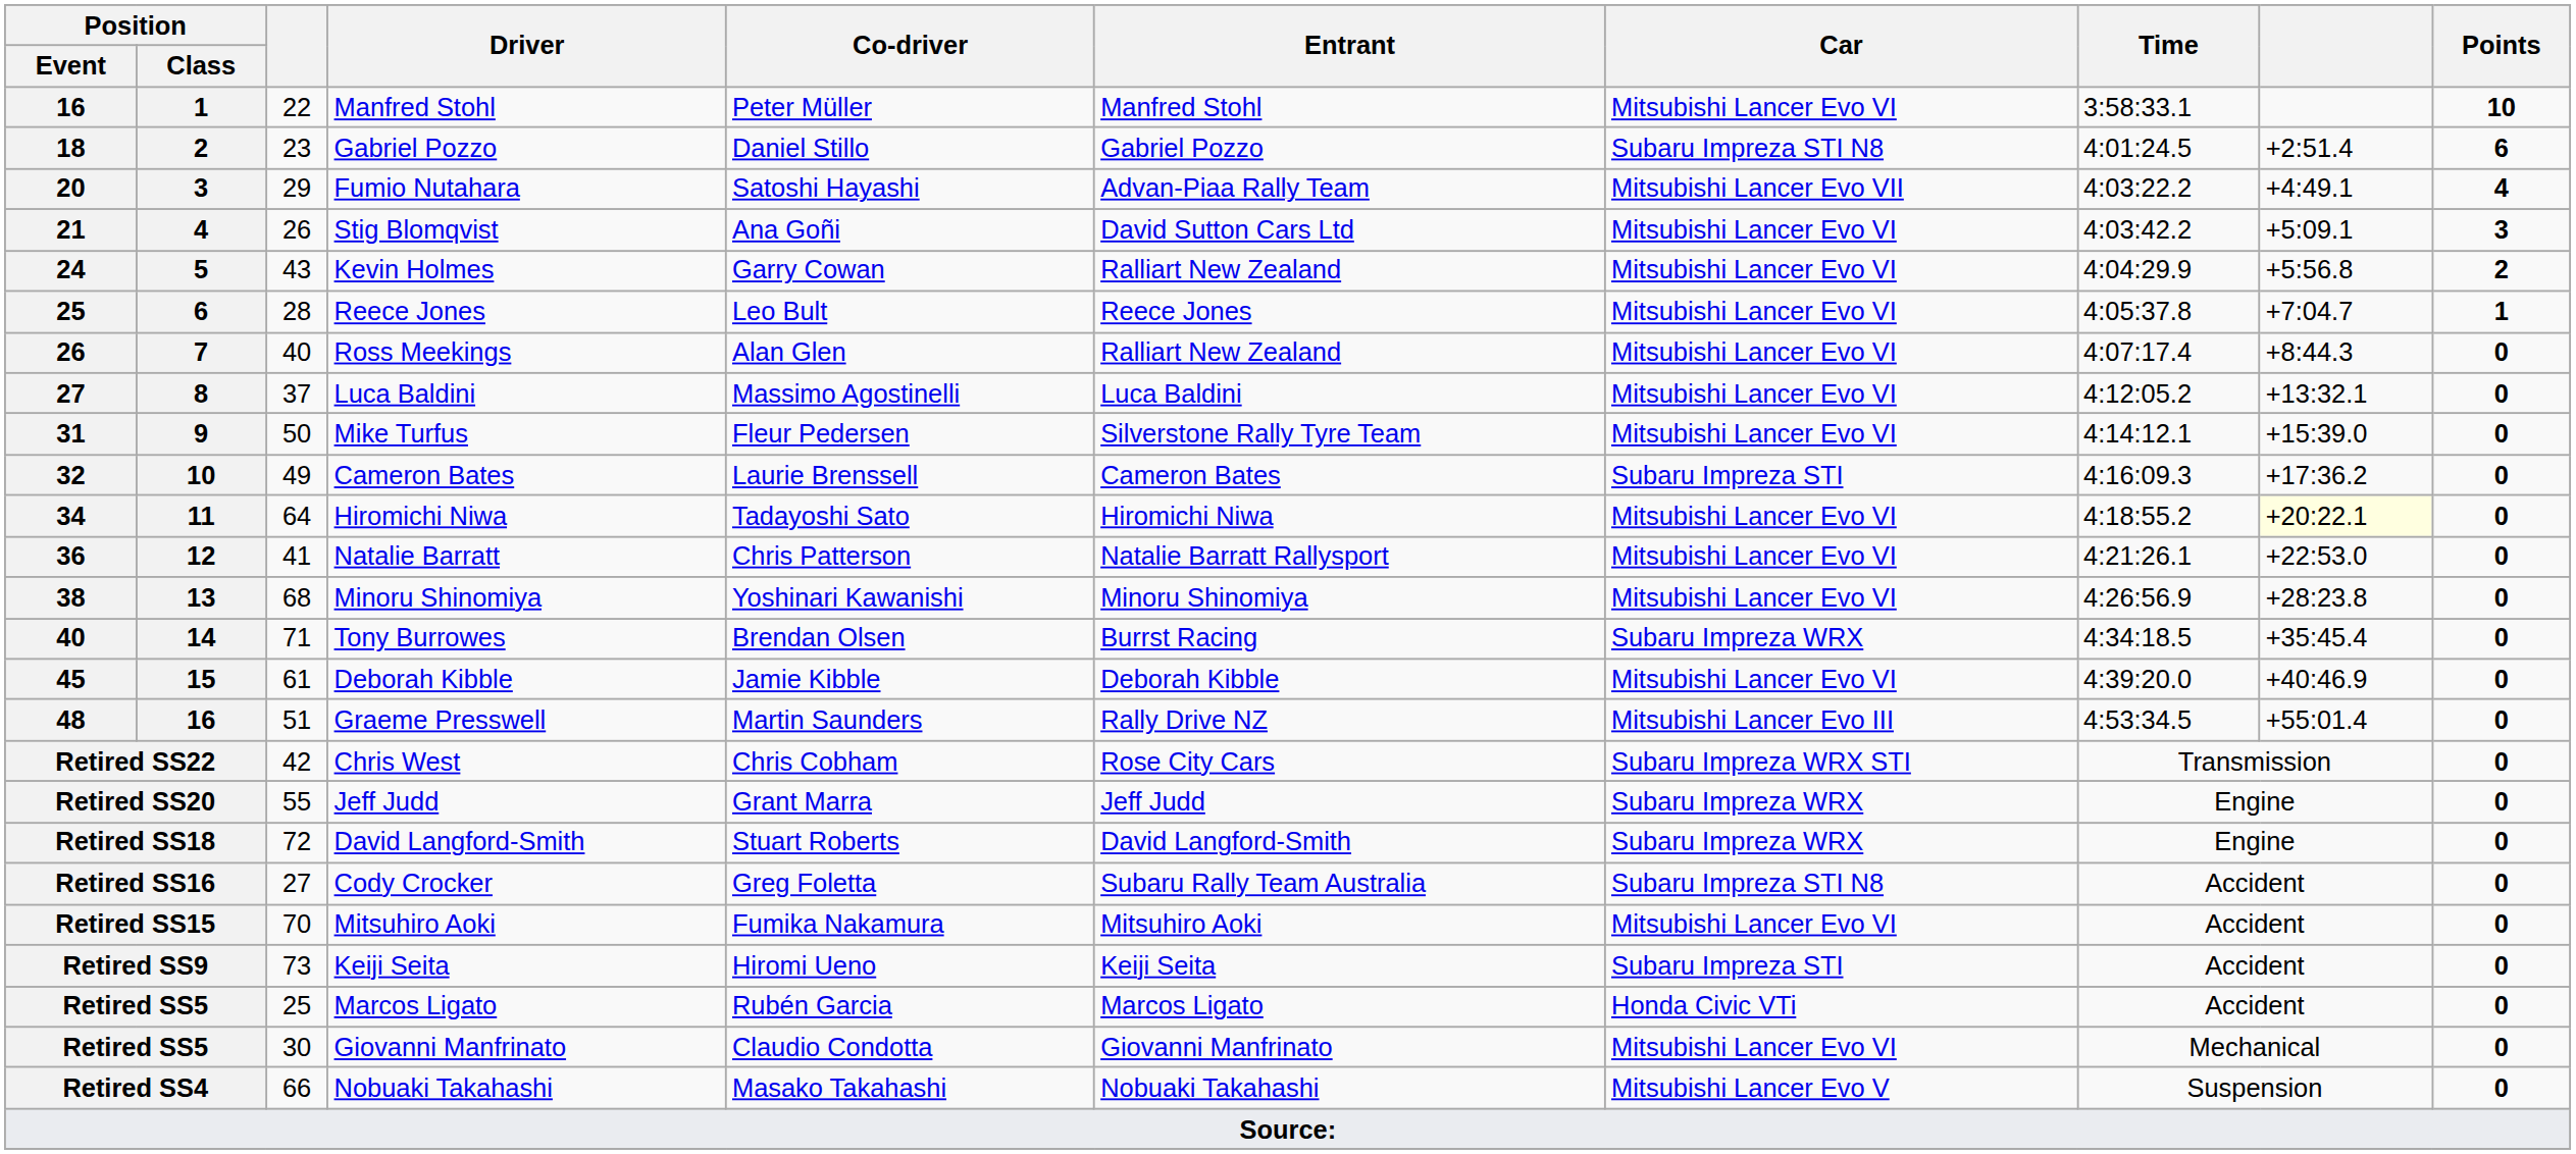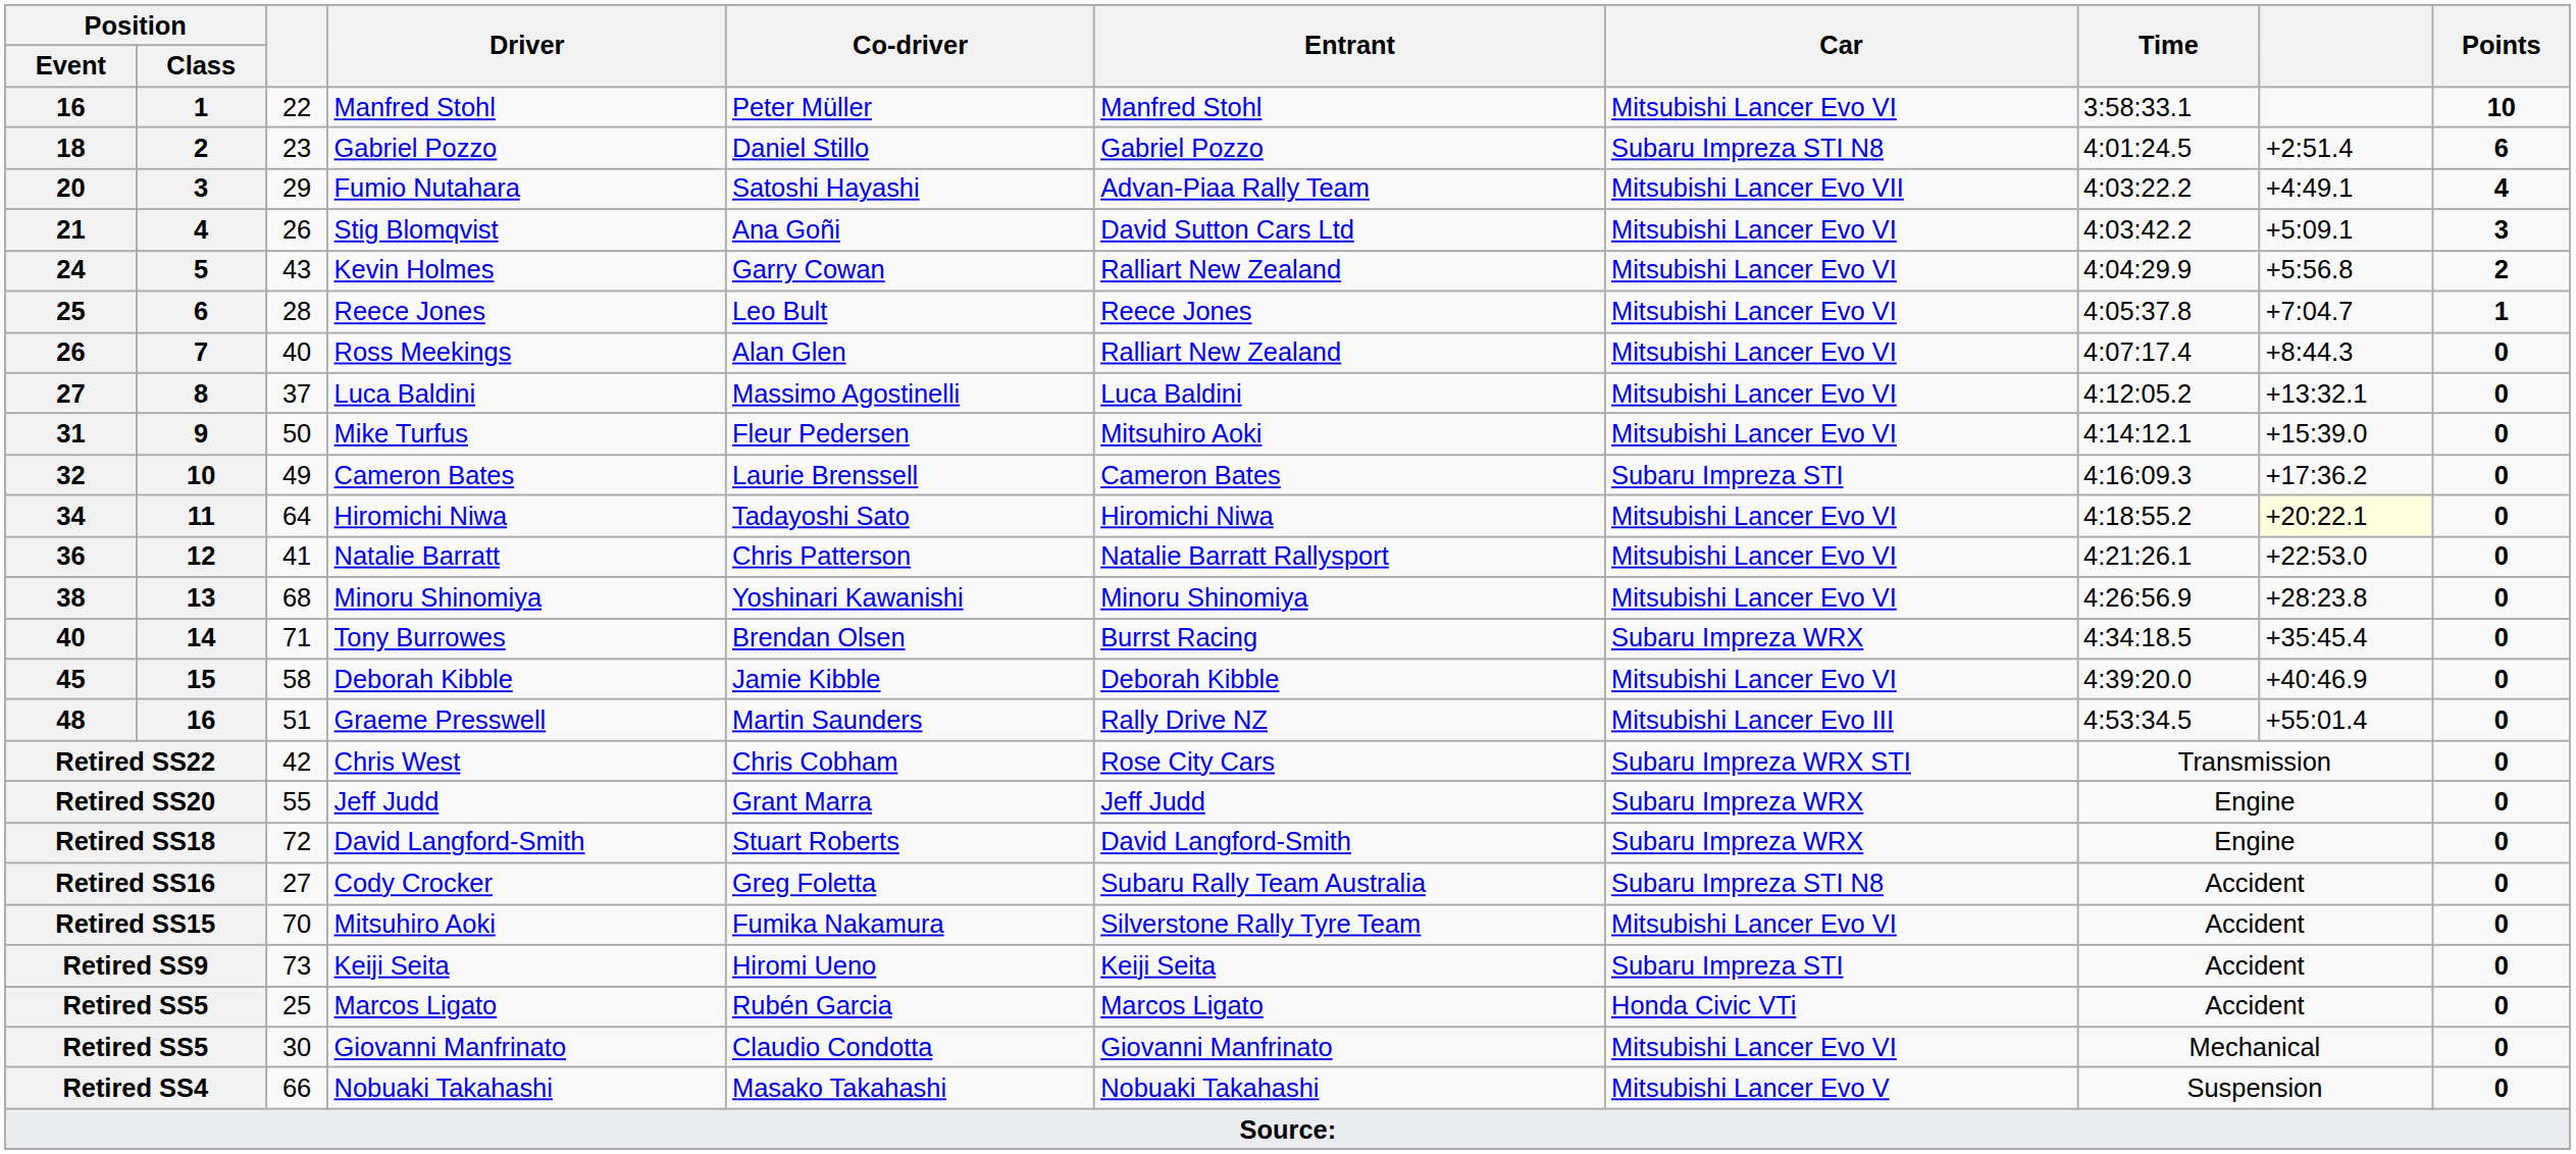31 | Entrant: Silverstone Rally Tyre Team -> Mitsuhiro Aoki
45 | column 3: 61 -> 58
Retired SS15 | Entrant: Mitsuhiro Aoki -> Silverstone Rally Tyre Team
